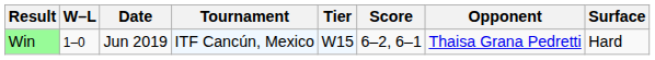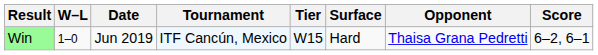columns swapped: Surface <-> Score
